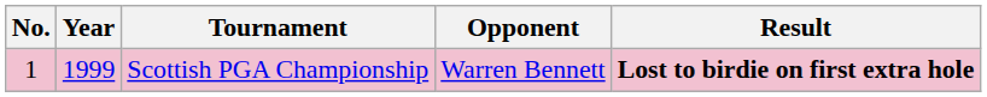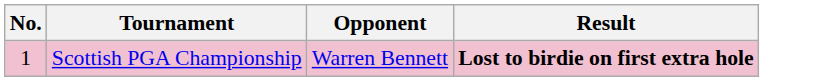- column: Year | 1999
